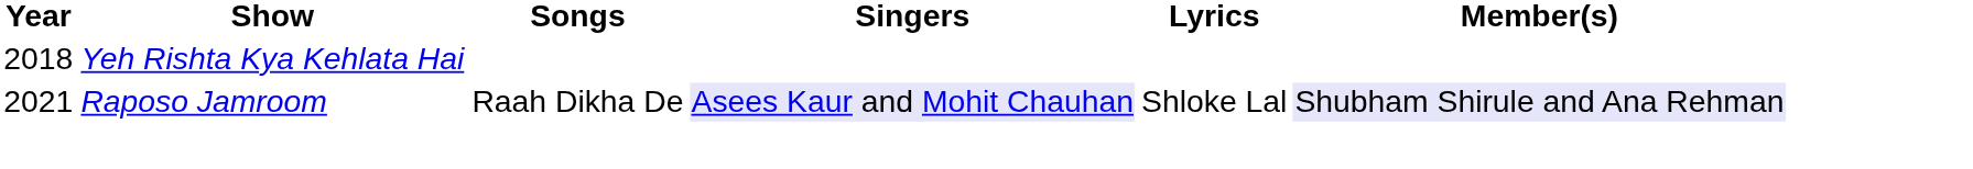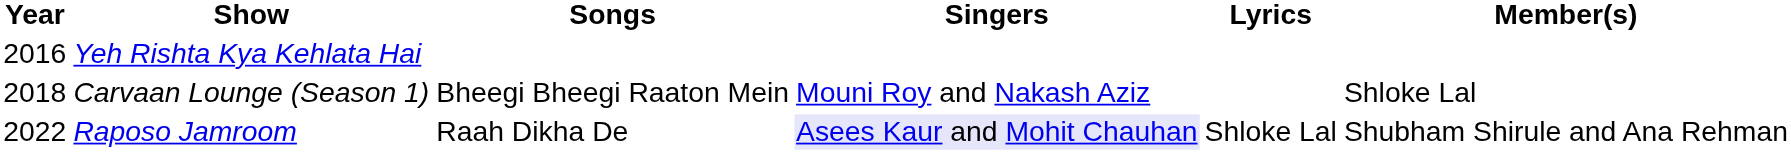Yeh Rishta Kya Kehlata Hai | Year: 2018 -> 2016
+ row: 2018 | Carvaan Lounge (Season 1) | Bheegi Bheegi Raaton Mein | Mouni Roy and Nakash Aziz | Shloke Lal
Raposo Jamroom | Year: 2021 -> 2022
Raposo Jamroom | Member(s): lavender background -> no background
